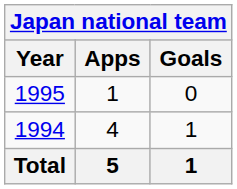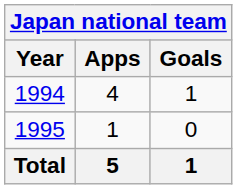rows swapped: 1994 <-> 1995
